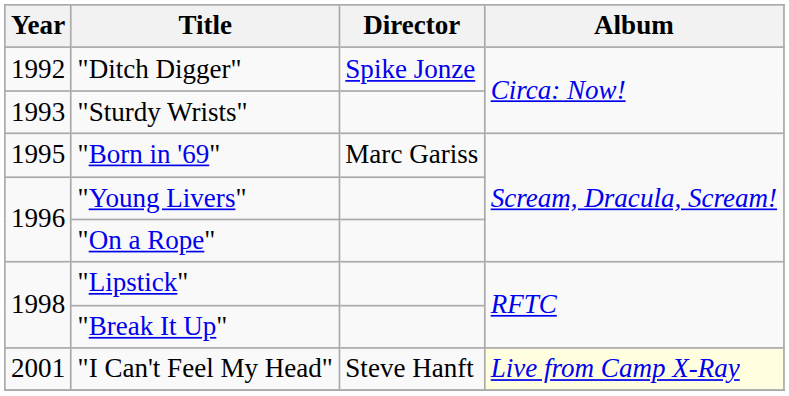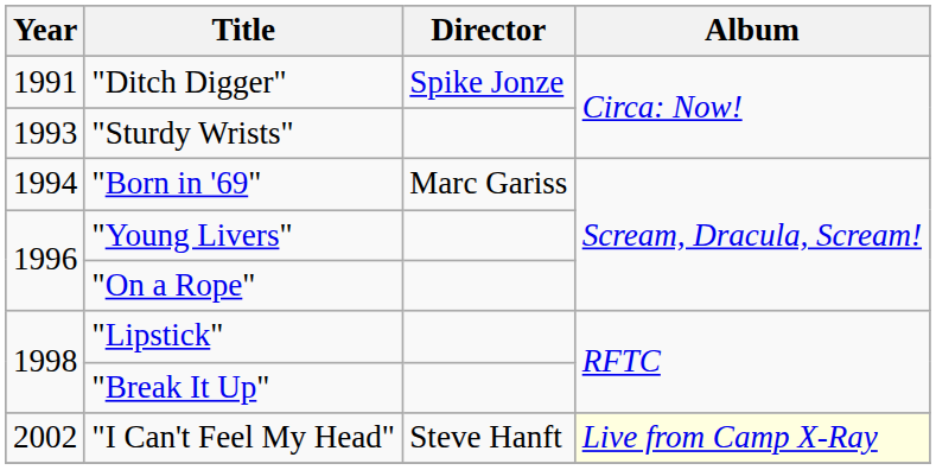"Ditch Digger" | Year: 1992 -> 1991
"Born in '69" | Year: 1995 -> 1994
"I Can't Feel My Head" | Year: 2001 -> 2002
